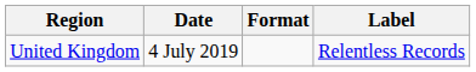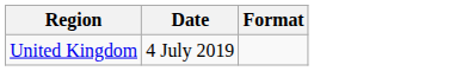- column: Label | Relentless Records
